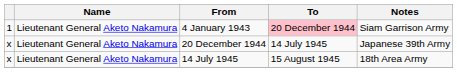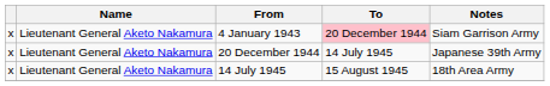4 January 1943 | column 1: 1 -> x
